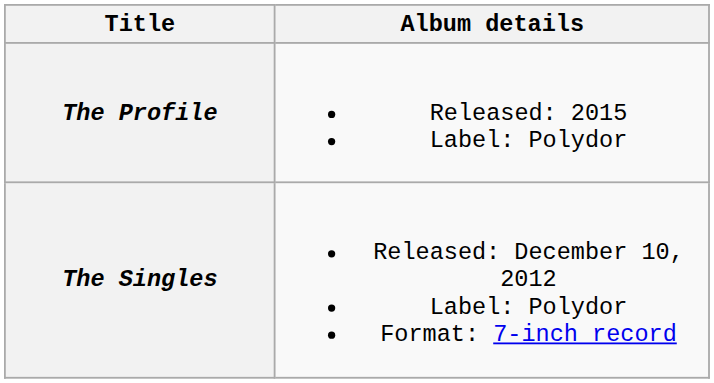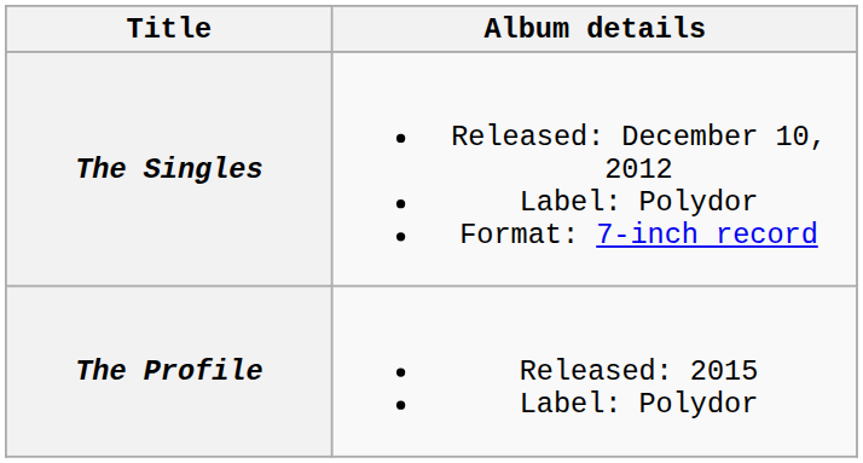rows swapped: The Singles <-> The Profile
